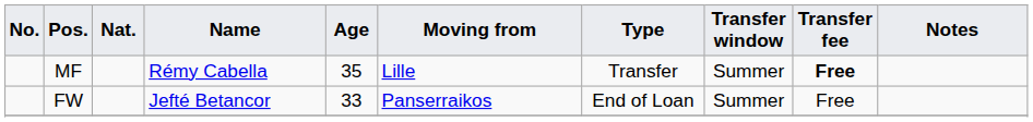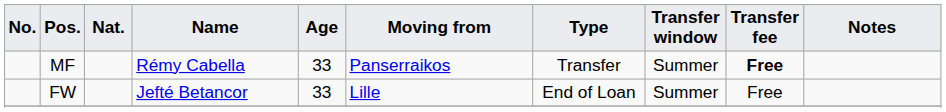MF | Age: 35 -> 33
MF | Moving from: Lille -> Panserraikos
FW | Moving from: Panserraikos -> Lille
